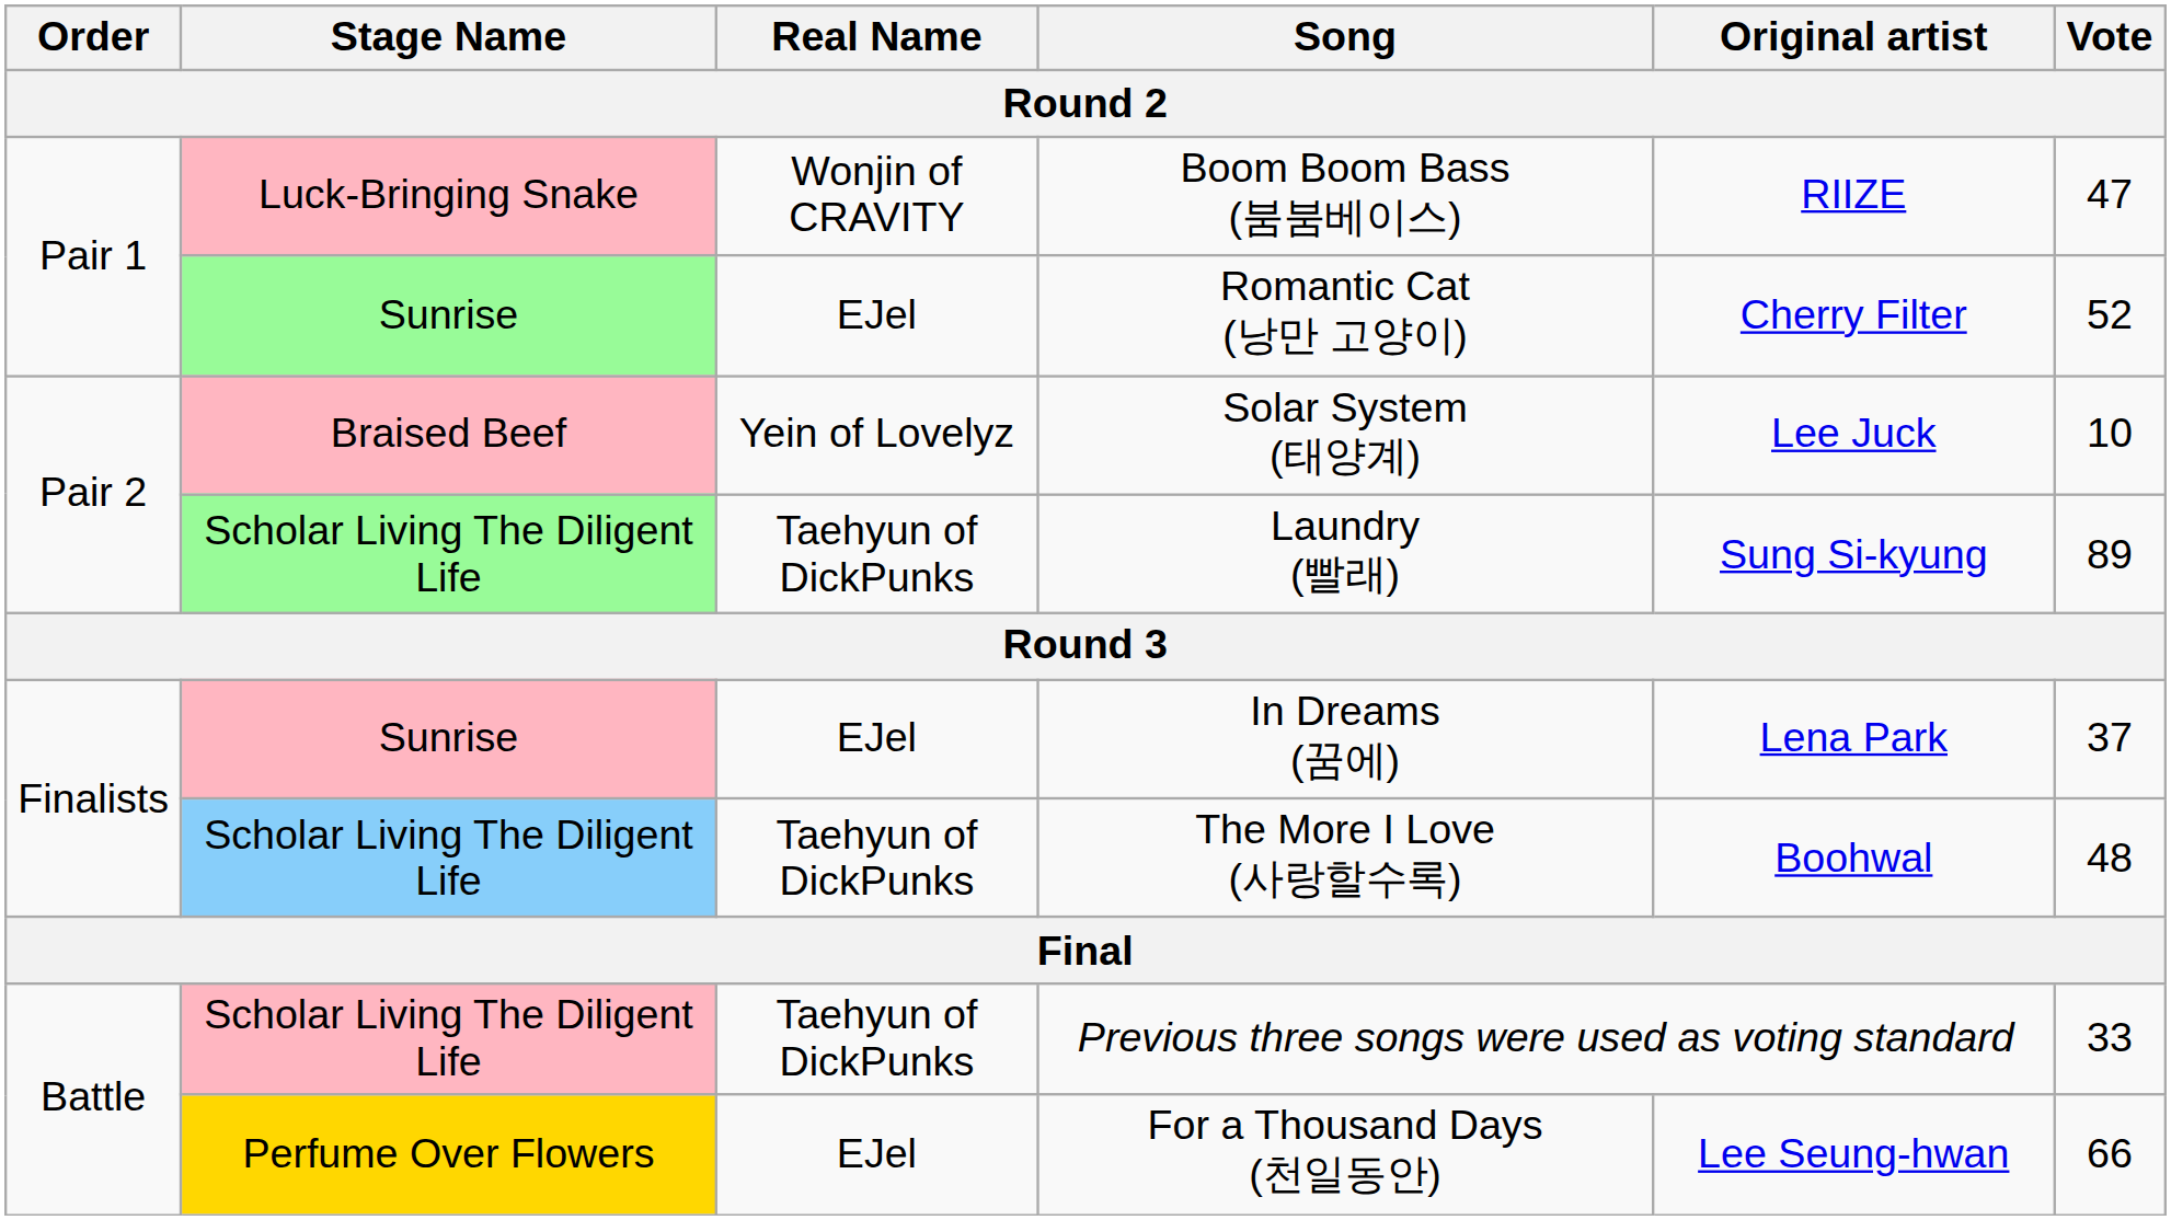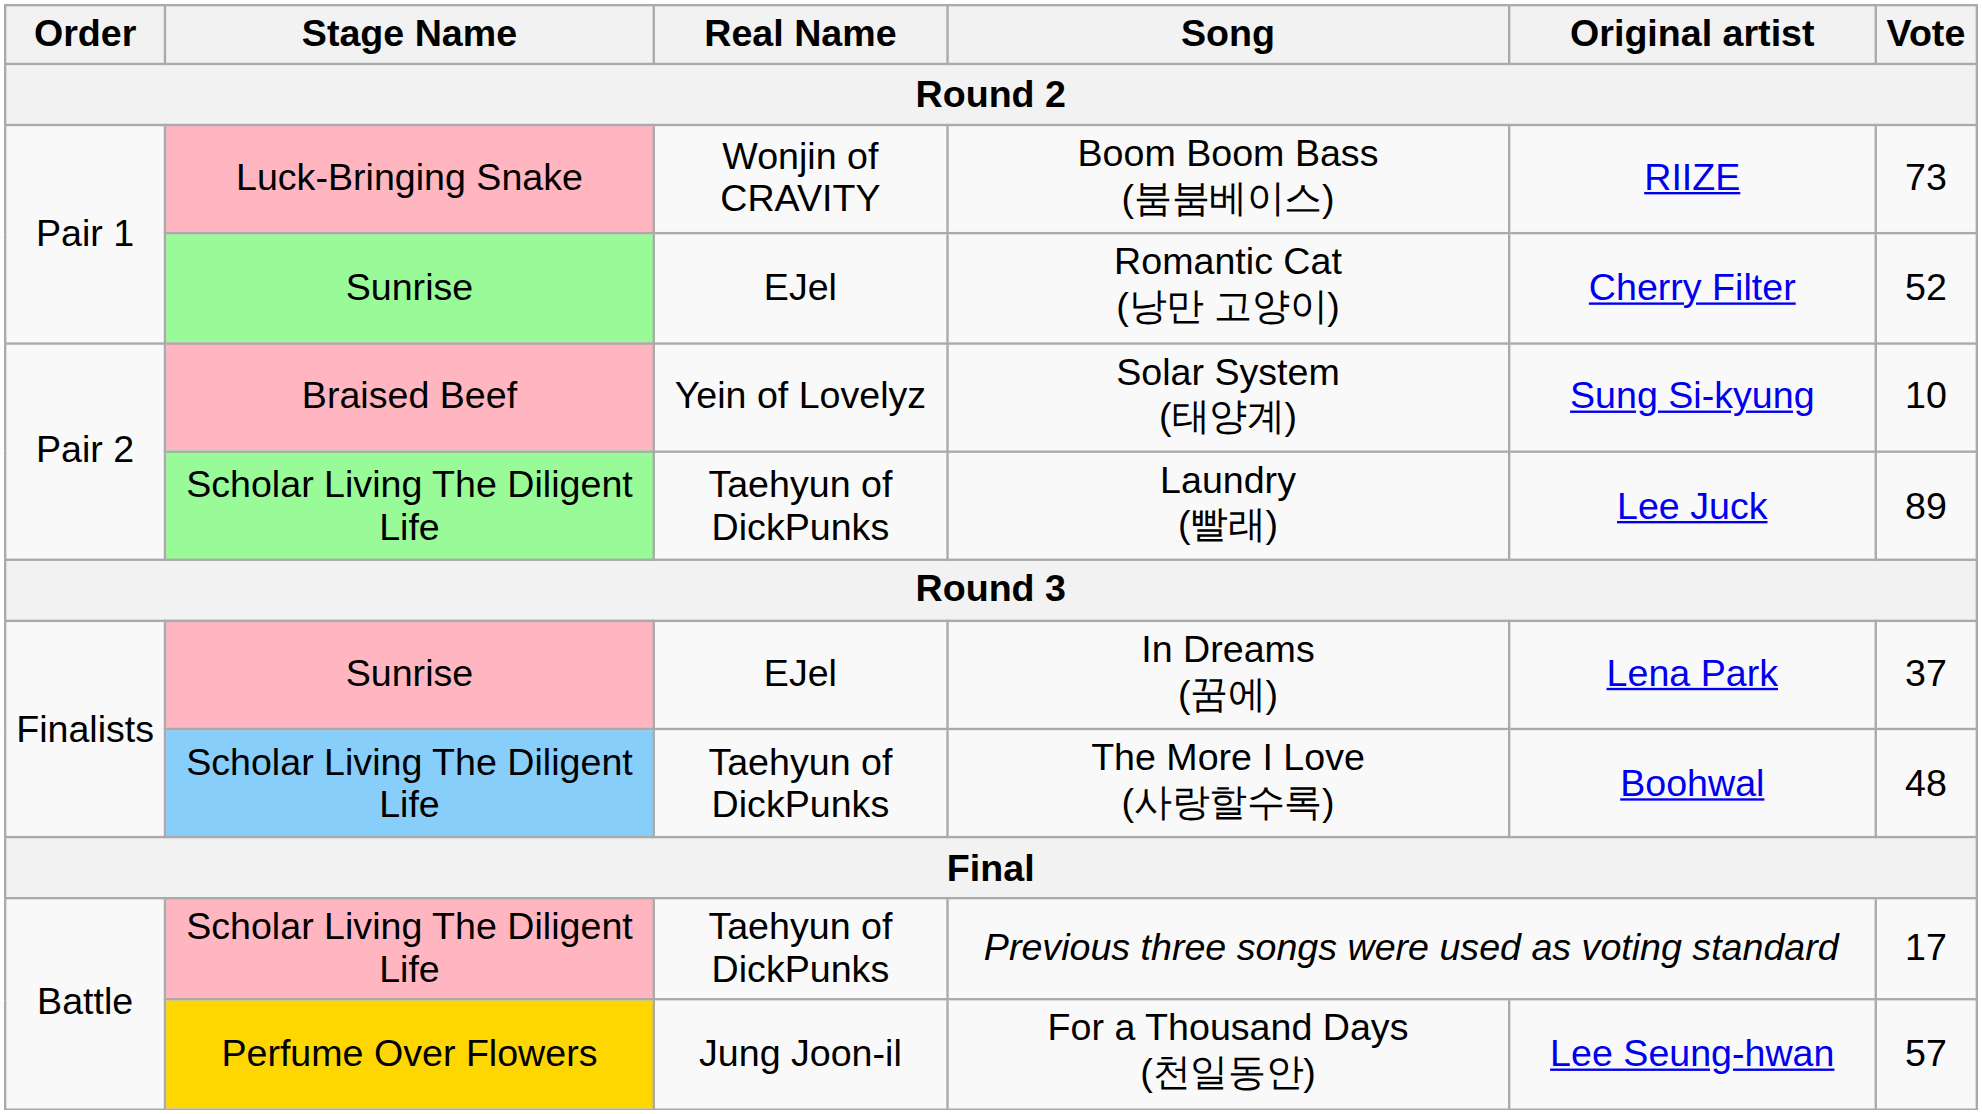Boom Boom Bass (붐붐베이스) | Vote: 47 -> 73
Solar System (태양계) | Original artist: Lee Juck -> Sung Si-kyung
Laundry (빨래) | Original artist: Sung Si-kyung -> Lee Juck
Previous three songs were used as voting standard | Vote: 33 -> 17
For a Thousand Days (천일동안) | Real Name: EJel -> Jung Joon-il
For a Thousand Days (천일동안) | Vote: 66 -> 57
